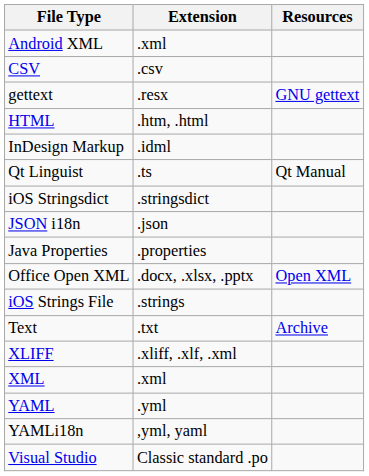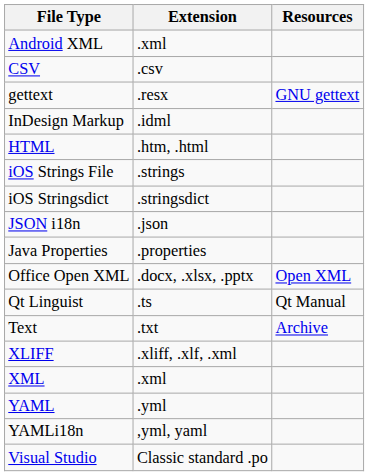rows swapped: HTML <-> InDesign Markup
rows swapped: iOS Strings File <-> Qt Linguist
